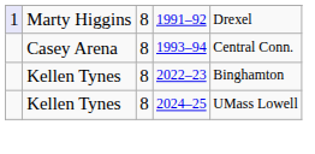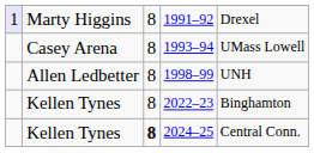1993–94 | column 5: Central Conn. -> UMass Lowell
+ row: Allen Ledbetter | 8 | 1998–99 | UNH
2024–25 | column 3: normal -> bold
2024–25 | column 5: UMass Lowell -> Central Conn.
